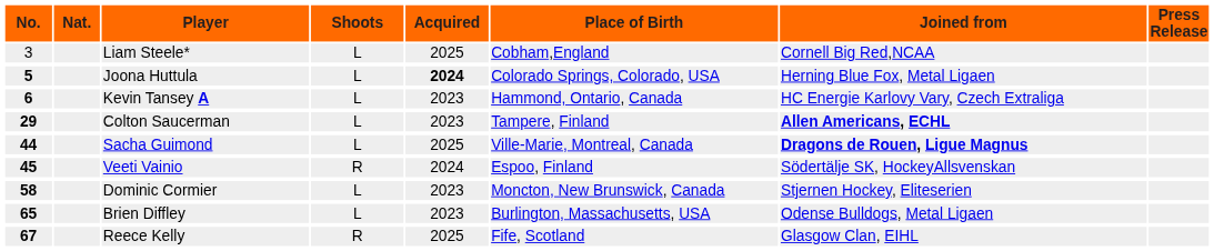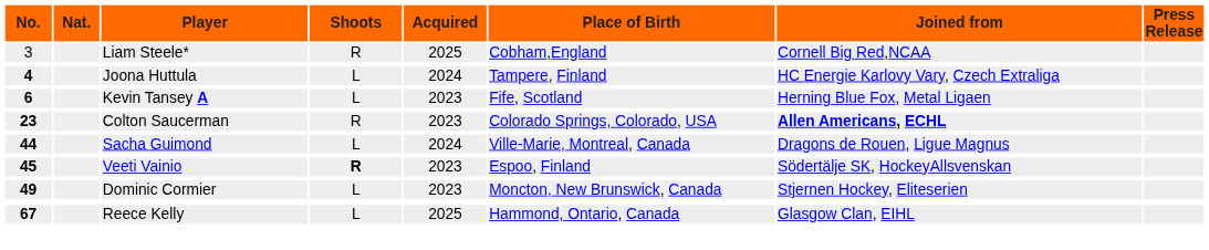Liam Steele* | Shoots: L -> R
Joona Huttula | No.: 5 -> 4
Joona Huttula | Acquired: bold -> normal
Joona Huttula | Place of Birth: Colorado Springs, Colorado, USA -> Tampere, Finland
Joona Huttula | Joined from: Herning Blue Fox, Metal Ligaen -> HC Energie Karlovy Vary, Czech Extraliga
Kevin Tansey A | Place of Birth: Hammond, Ontario, Canada -> Fife, Scotland
Kevin Tansey A | Joined from: HC Energie Karlovy Vary, Czech Extraliga -> Herning Blue Fox, Metal Ligaen
Colton Saucerman | No.: 29 -> 23
Colton Saucerman | Shoots: L -> R
Colton Saucerman | Place of Birth: Tampere, Finland -> Colorado Springs, Colorado, USA
Sacha Guimond | Acquired: 2025 -> 2024
Sacha Guimond | Joined from: bold -> normal
Veeti Vainio | Shoots: normal -> bold
Veeti Vainio | Acquired: 2024 -> 2023
Dominic Cormier | No.: 58 -> 49
- row: 65 | Brien Diffley | L | 2023 | Burlington, Massachusetts, USA | Odense Bulldogs, Metal Ligaen
Reece Kelly | Shoots: R -> L
Reece Kelly | Place of Birth: Fife, Scotland -> Hammond, Ontario, Canada
